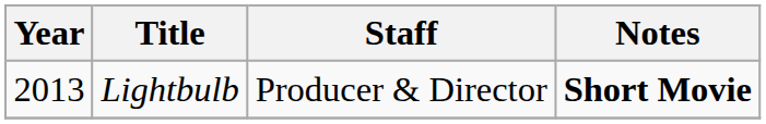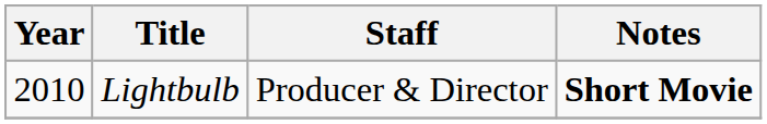Lightbulb | Year: 2013 -> 2010
